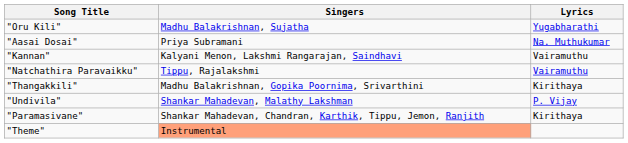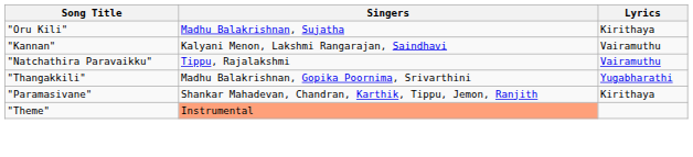"Oru Kili" | Lyrics: Yugabharathi -> Kirithaya
- row: "Aasai Dosai" | Priya Subramani | Na. Muthukumar
"Thangakkili" | Lyrics: Kirithaya -> Yugabharathi
- row: "Undivila" | Shankar Mahadevan, Malathy Lakshman | P. Vijay
